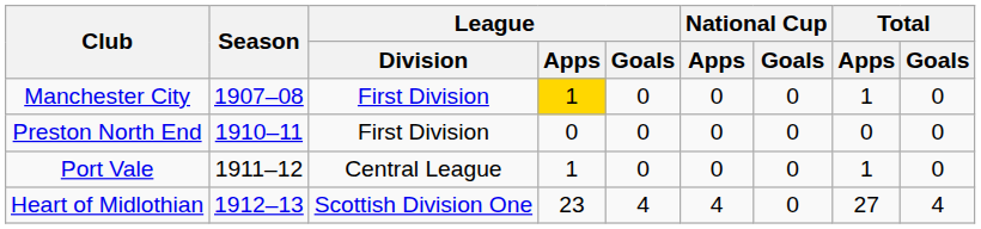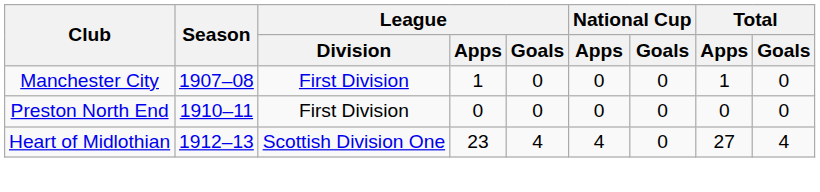Manchester City | League / Apps: gold background -> no background
- row: Port Vale | 1911–12 | Central League | 1 | 0 | 0 | 0 | 1 | 0
